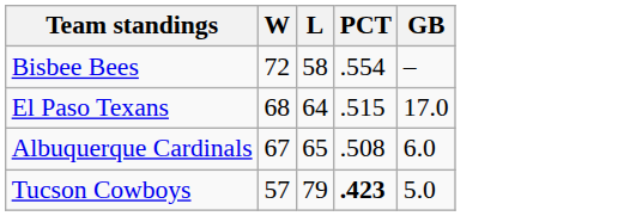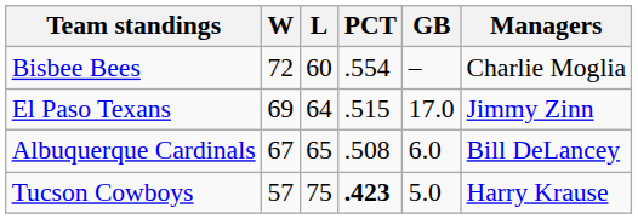+ column: Managers | Charlie Moglia | Jimmy Zinn | Bill DeLancey | Harry Krause
Bisbee Bees | L: 58 -> 60
El Paso Texans | W: 68 -> 69
Tucson Cowboys | L: 79 -> 75
